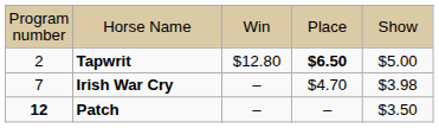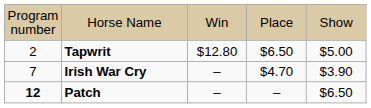Tapwrit | column 4: bold -> normal
Irish War Cry | column 5: $3.98 -> $3.90
Patch | column 5: $3.50 -> $6.50
